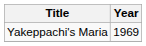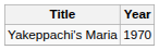Yakeppachi's Maria | Year: 1969 -> 1970
